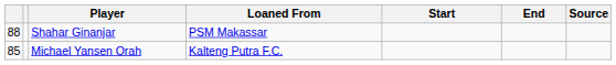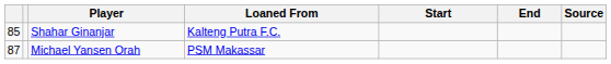Shahar Ginanjar | column 1: 88 -> 85
Shahar Ginanjar | Loaned From: PSM Makassar -> Kalteng Putra F.C.
Michael Yansen Orah | column 1: 85 -> 87
Michael Yansen Orah | Loaned From: Kalteng Putra F.C. -> PSM Makassar
